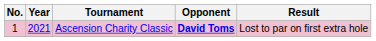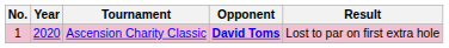Ascension Charity Classic | Year: 2021 -> 2020
